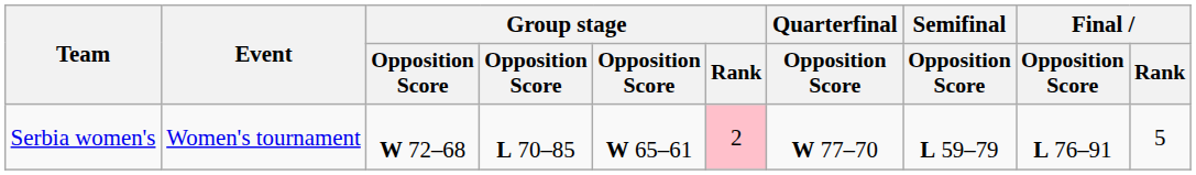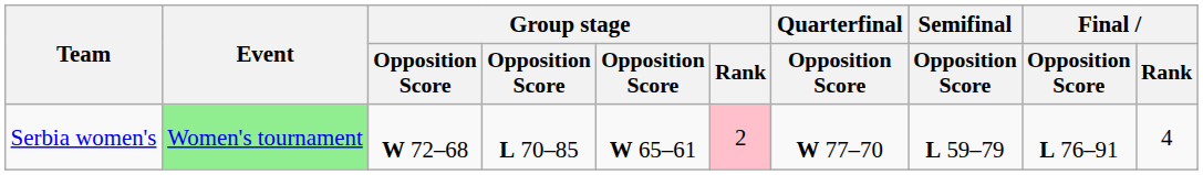Serbia women's | Event: no background -> lightgreen background
Serbia women's | Final / Rank: 5 -> 4
